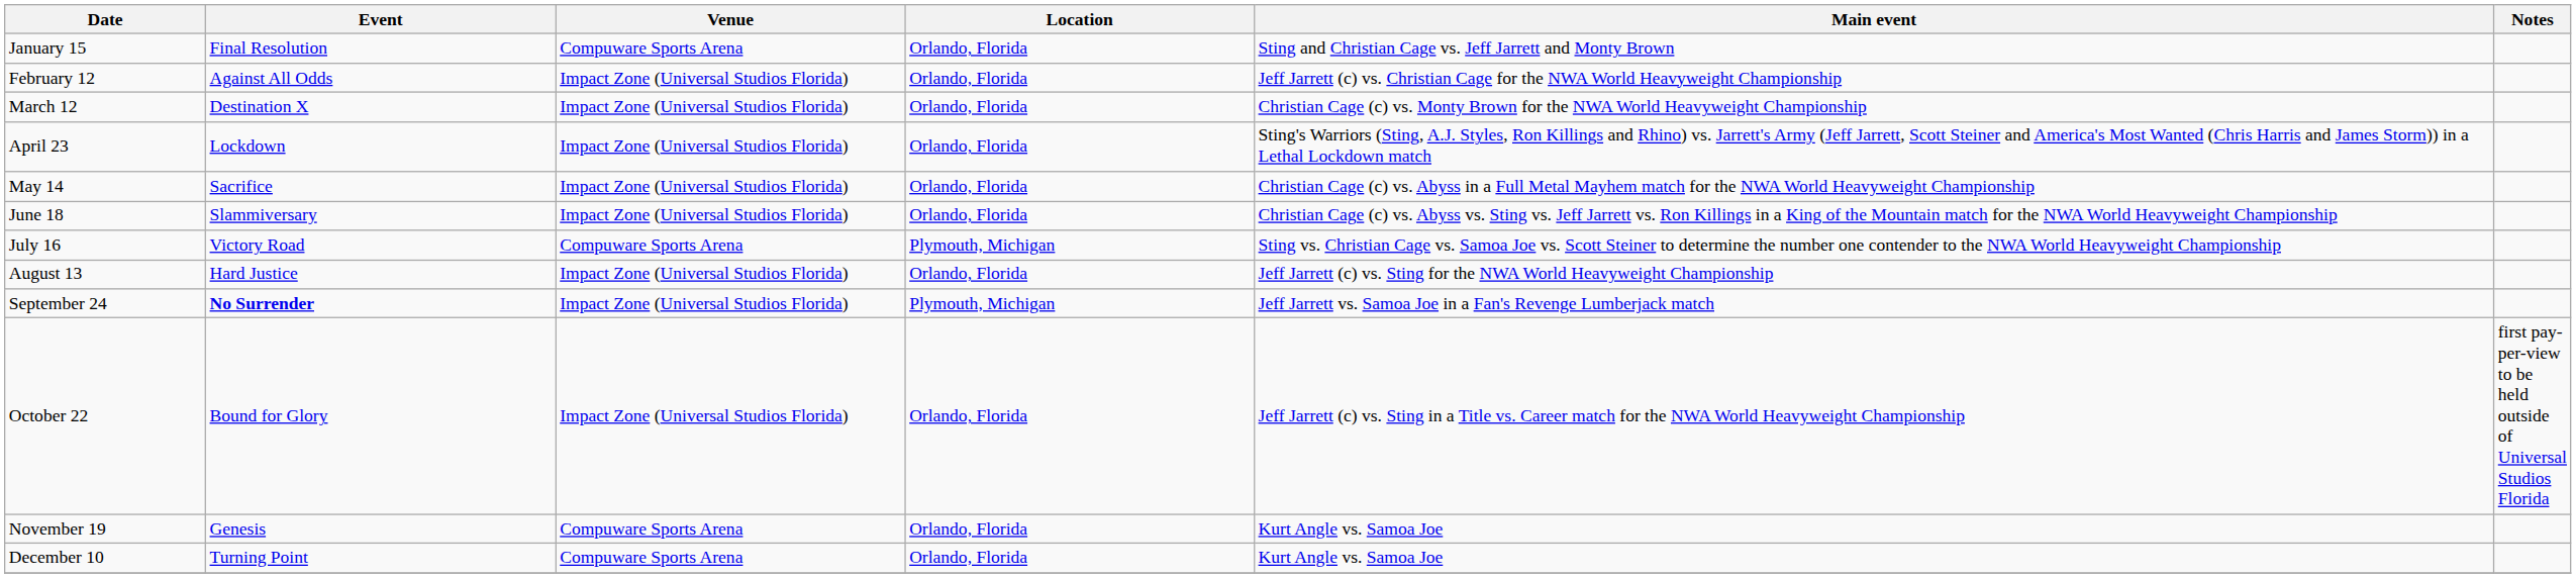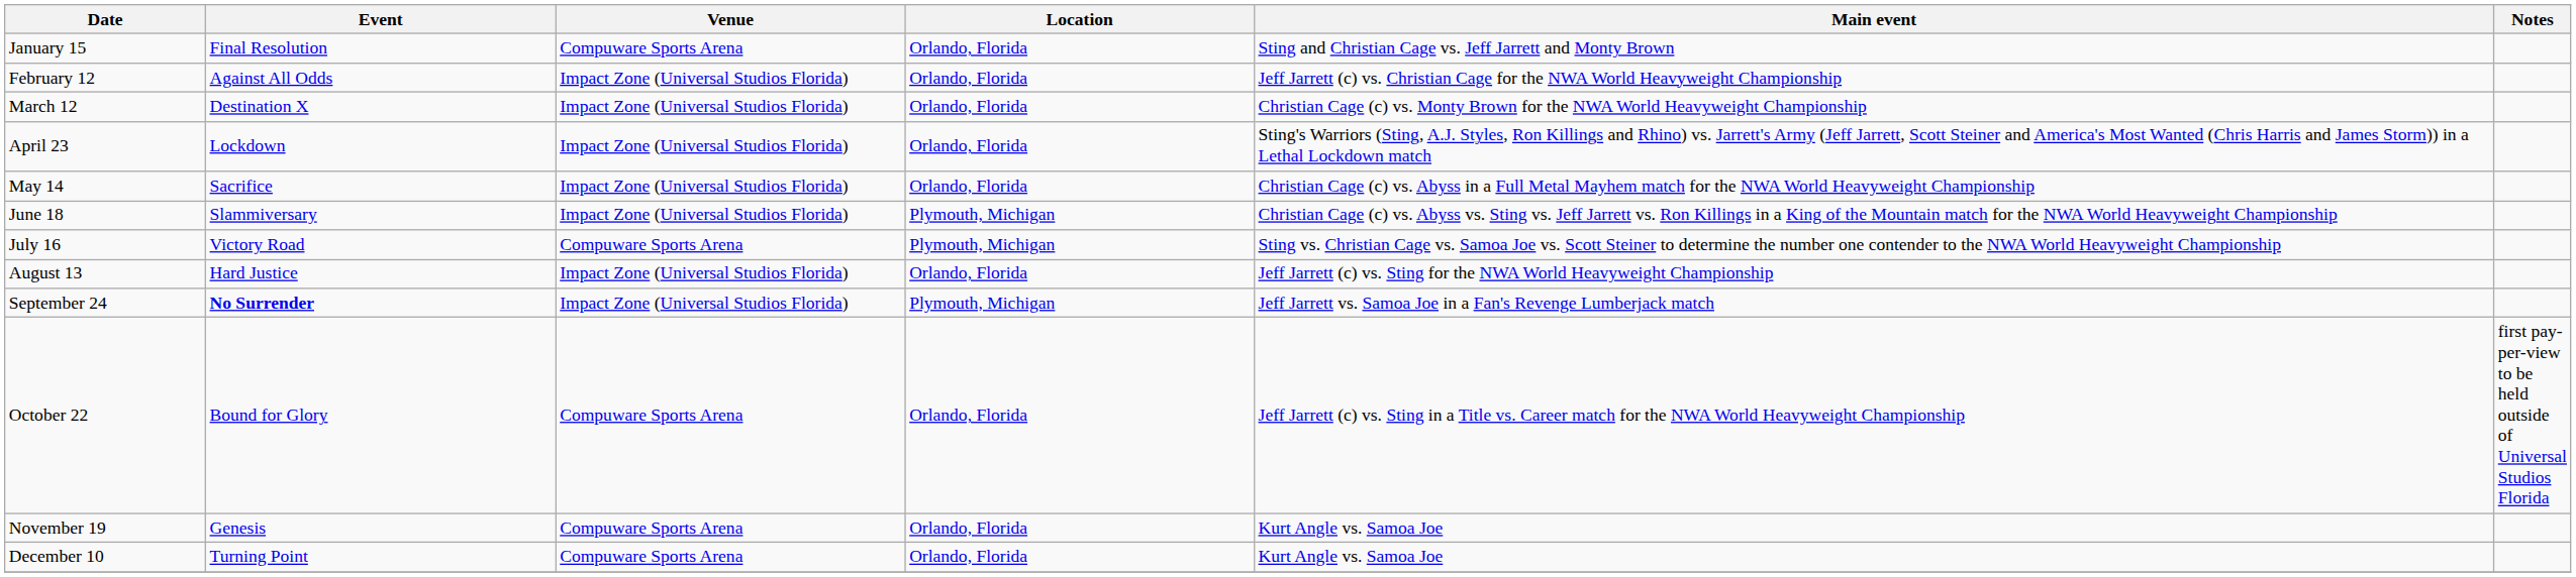June 18 | Location: Orlando, Florida -> Plymouth, Michigan
October 22 | Venue: Impact Zone (Universal Studios Florida) -> Compuware Sports Arena
